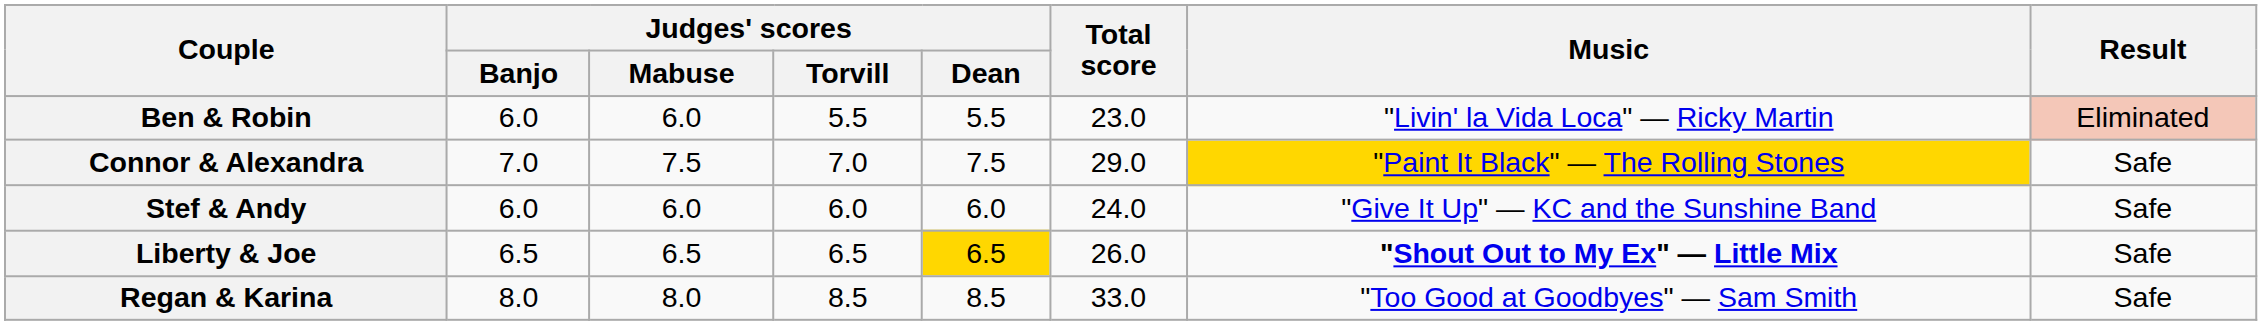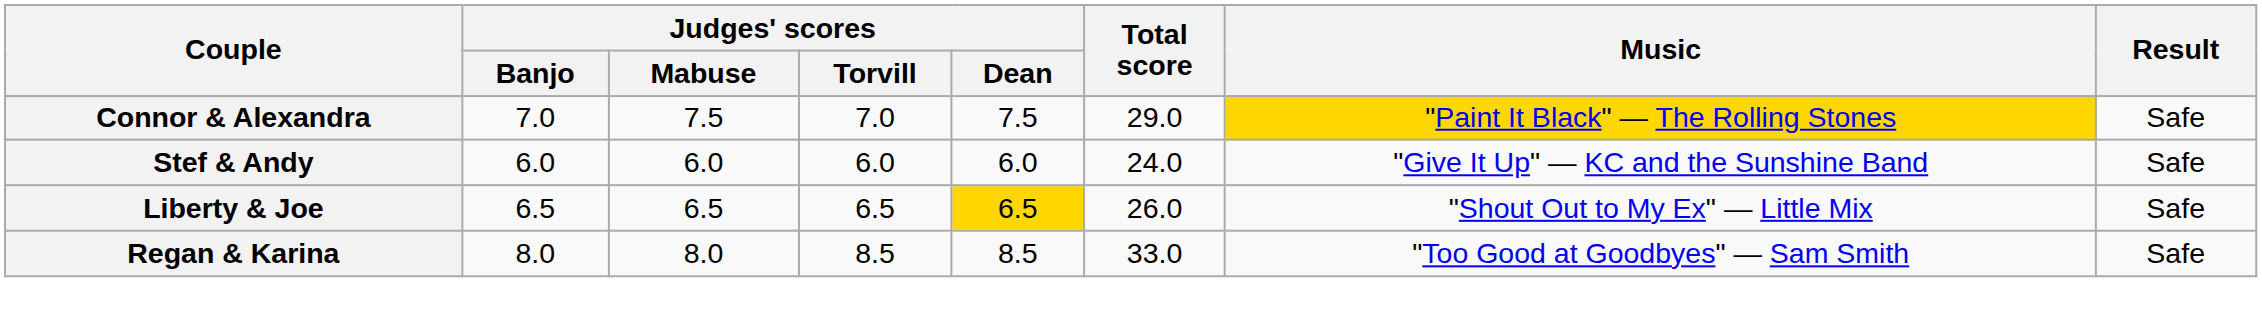- row: Ben & Robin | 6.0 | 6.0 | 5.5 | 5.5 | 23.0 | "Livin' la Vida Loca" — Ricky Martin | Eliminated
Liberty & Joe | Music: bold -> normal
